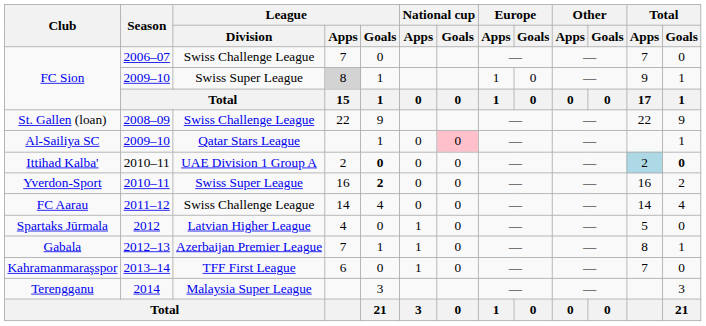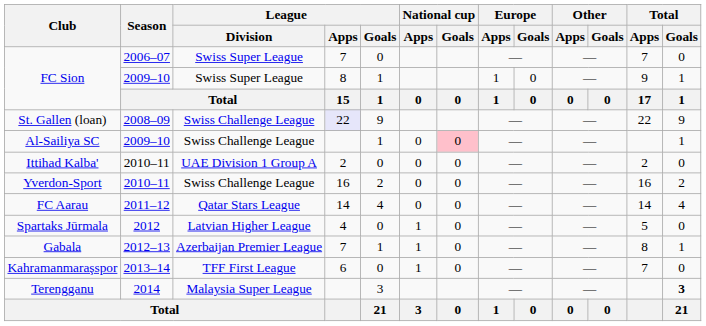FC Sion / 2006–07 | League / Division: Swiss Challenge League -> Swiss Super League
FC Sion / 2009–10 | League / Apps: lightgrey background -> no background
St. Gallen (loan) | League / Apps: no background -> lavender background
Al-Sailiya SC | League / Division: Qatar Stars League -> Swiss Challenge League
Ittihad Kalba' | League / Goals: bold -> normal
Ittihad Kalba' | Total / Apps: lightblue background -> no background
Ittihad Kalba' | Total / Goals: bold -> normal
Yverdon-Sport | League / Division: Swiss Super League -> Swiss Challenge League
Yverdon-Sport | League / Goals: bold -> normal
FC Aarau | League / Division: Swiss Challenge League -> Qatar Stars League
Terengganu | Total / Goals: normal -> bold
